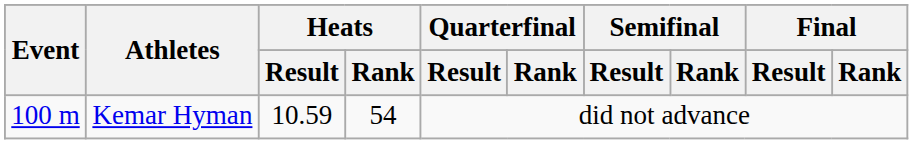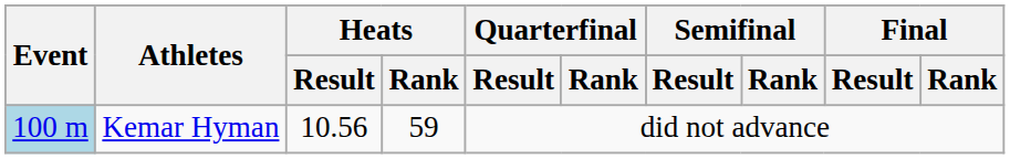Kemar Hyman | Event: no background -> lightblue background
Kemar Hyman | Heats / Result: 10.59 -> 10.56
Kemar Hyman | Heats / Rank: 54 -> 59
